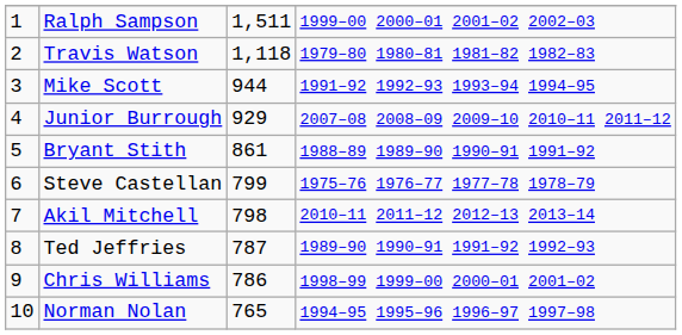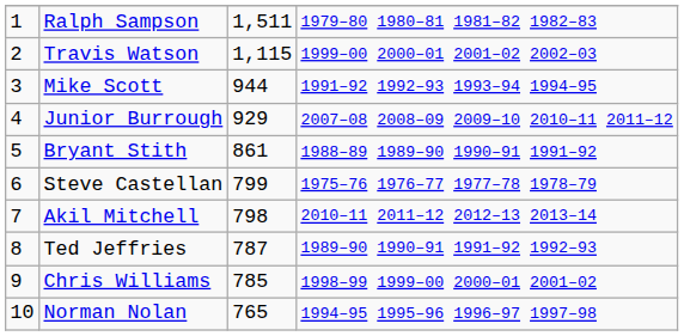Ralph Sampson | column 4: 1999–00 2000–01 2001–02 2002–03 -> 1979–80 1980–81 1981–82 1982–83
Travis Watson | column 3: 1,118 -> 1,115
Travis Watson | column 4: 1979–80 1980–81 1981–82 1982–83 -> 1999–00 2000–01 2001–02 2002–03
Chris Williams | column 3: 786 -> 785
